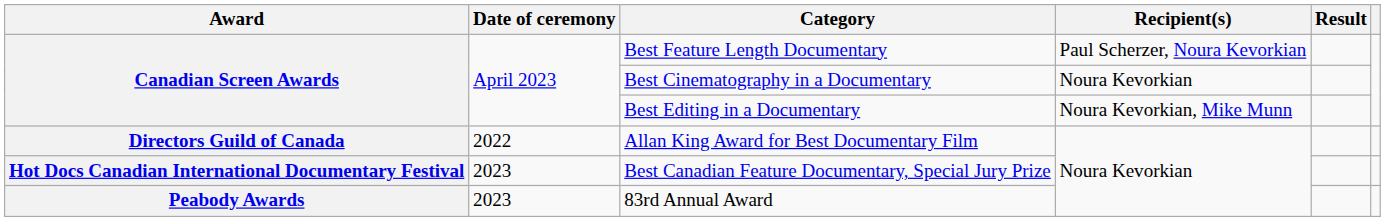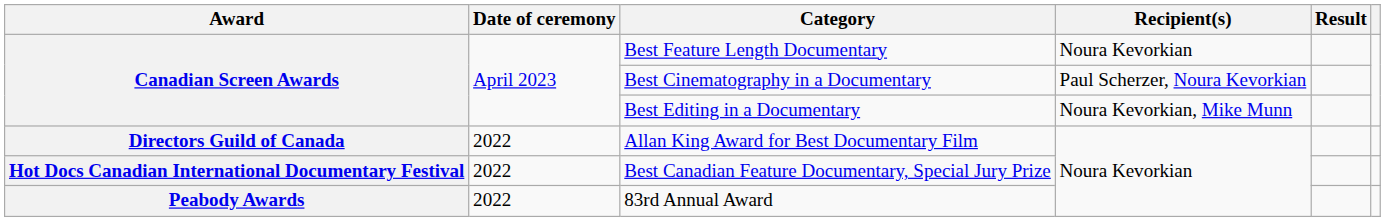Best Feature Length Documentary | Recipient(s): Paul Scherzer, Noura Kevorkian -> Noura Kevorkian
Best Cinematography in a Documentary | Recipient(s): Noura Kevorkian -> Paul Scherzer, Noura Kevorkian
Best Canadian Feature Documentary, Special Jury Prize | Date of ceremony: 2023 -> 2022
83rd Annual Award | Date of ceremony: 2023 -> 2022
